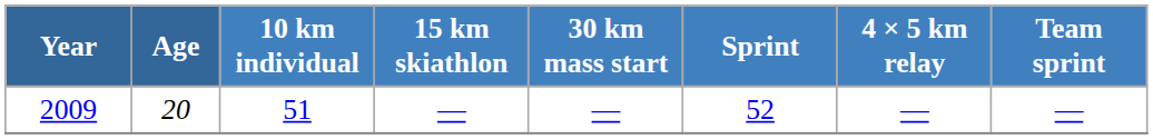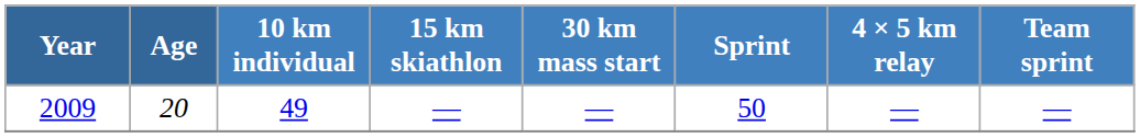2009 | 10 km individual: 51 -> 49
2009 | Sprint: 52 -> 50
